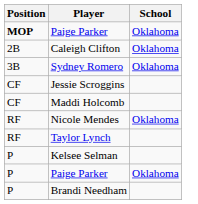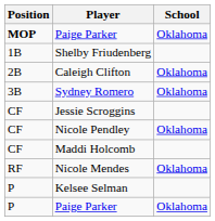+ row: 1B | Shelby Friudenberg
+ row: CF | Nicole Pendley | Oklahoma
- row: RF | Taylor Lynch
- row: P | Brandi Needham
